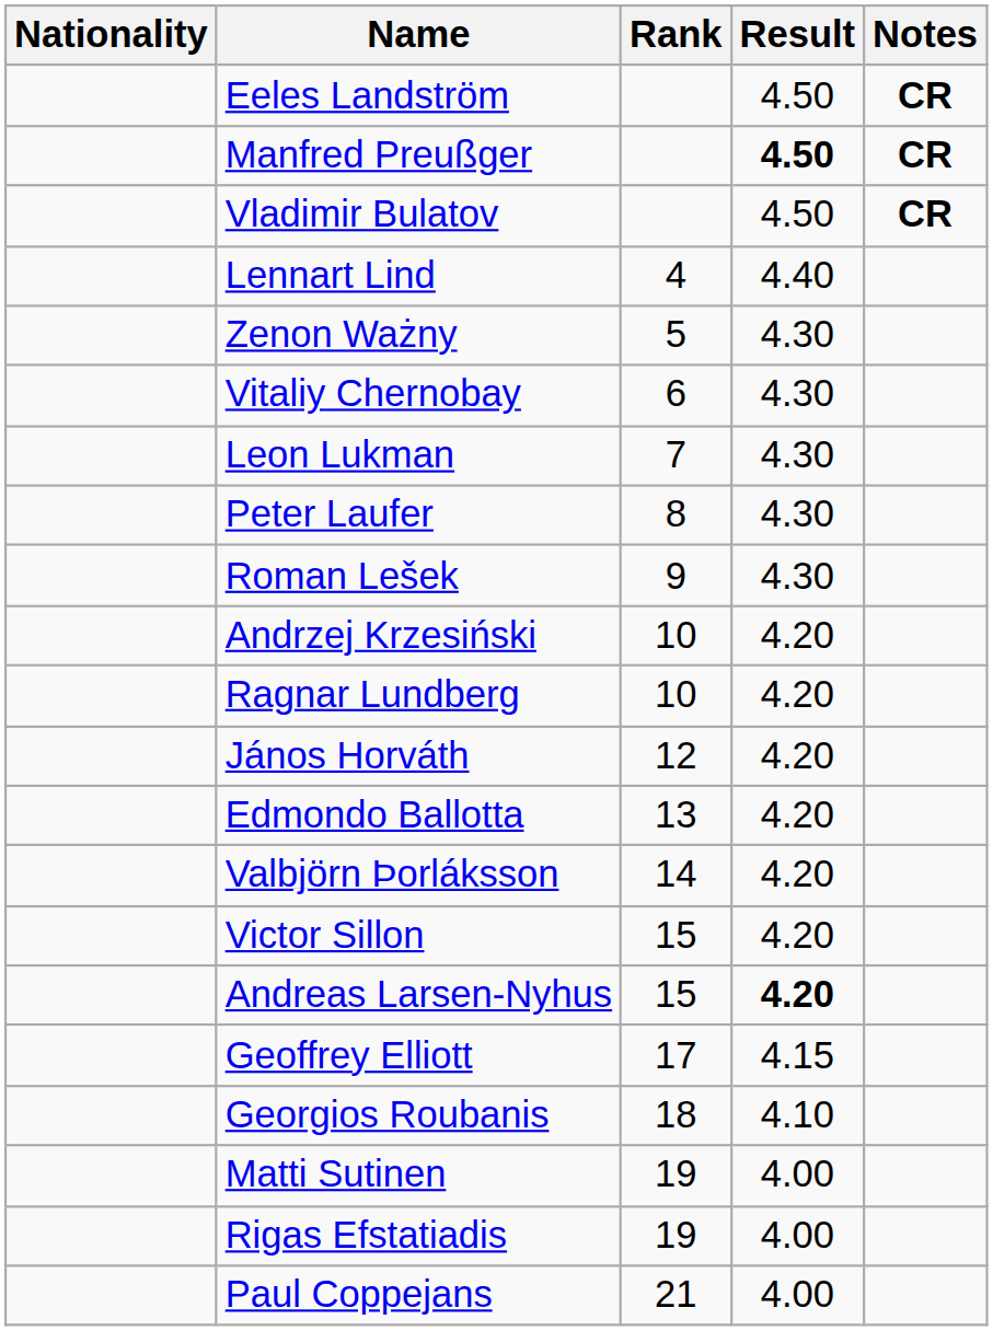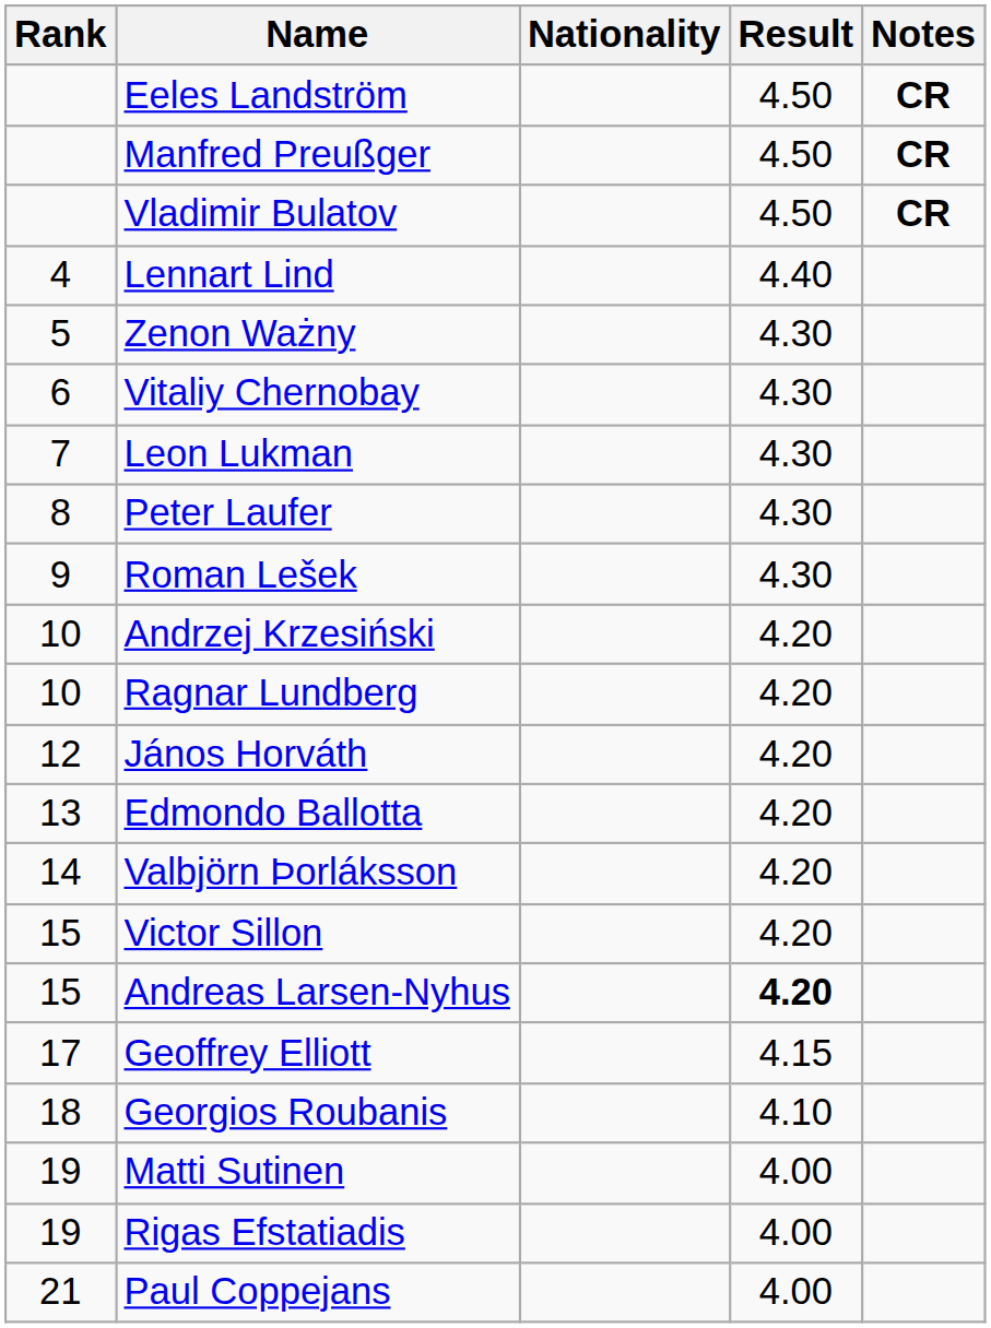columns swapped: Rank <-> Nationality
Manfred Preußger | Result: bold -> normal
